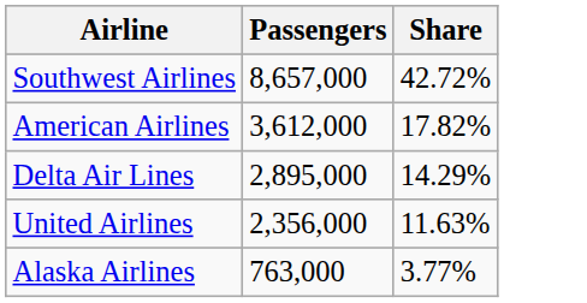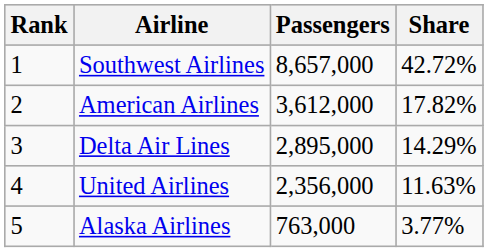+ column: Rank | 1 | 2 | 3 | 4 | 5
